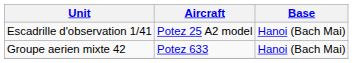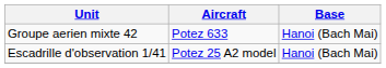rows swapped: Escadrille d'observation 1/41 <-> Groupe aerien mixte 42
